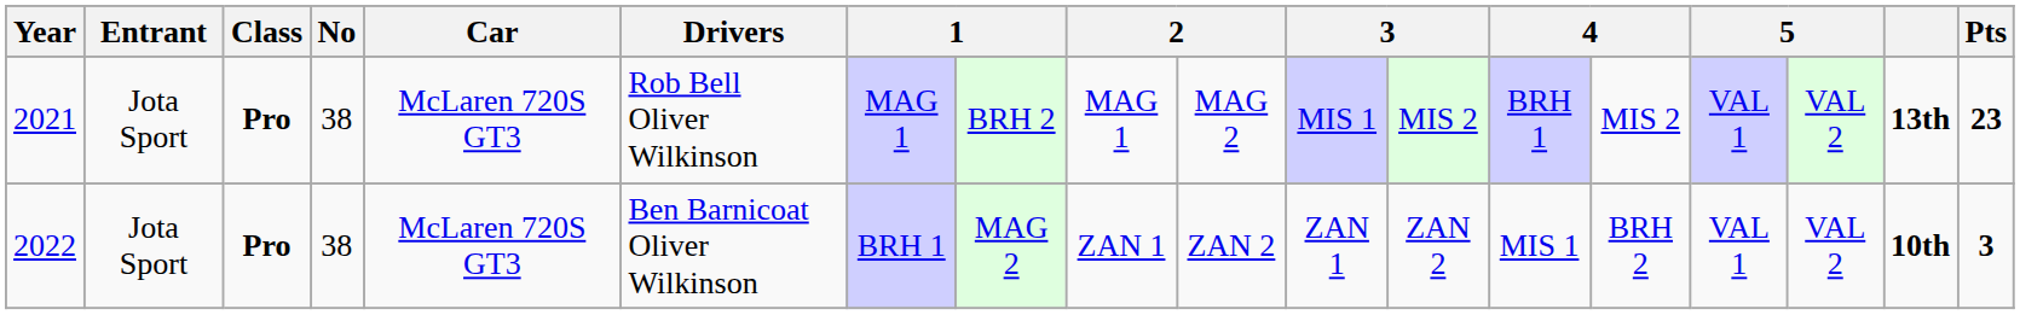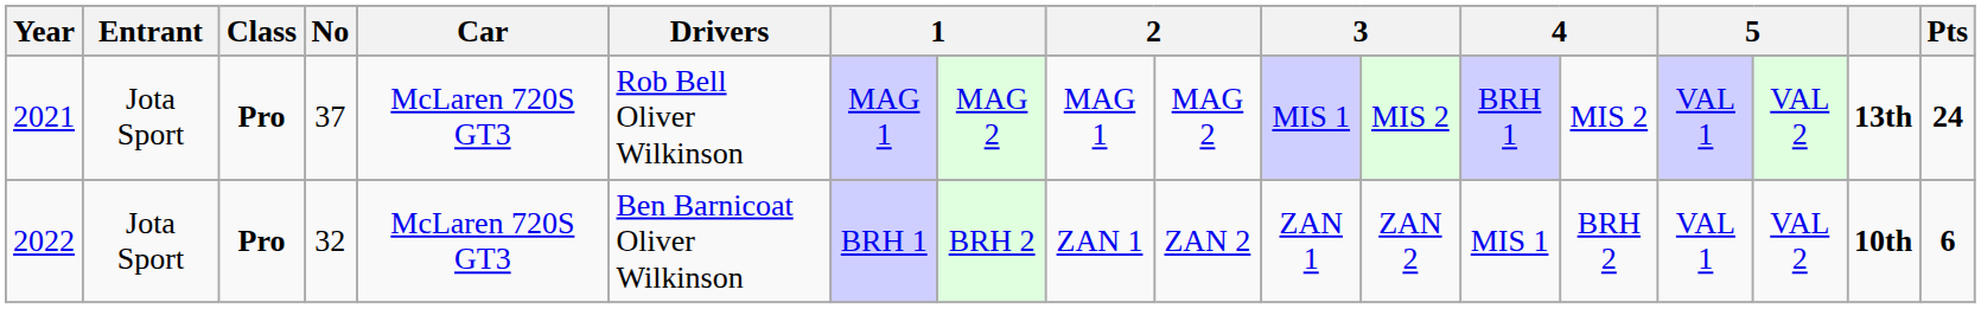2021 | No: 38 -> 37
2021 | column 8: BRH 2 -> MAG 2
2021 | Pts: 23 -> 24
2022 | No: 38 -> 32
2022 | column 8: MAG 2 -> BRH 2
2022 | Pts: 3 -> 6
